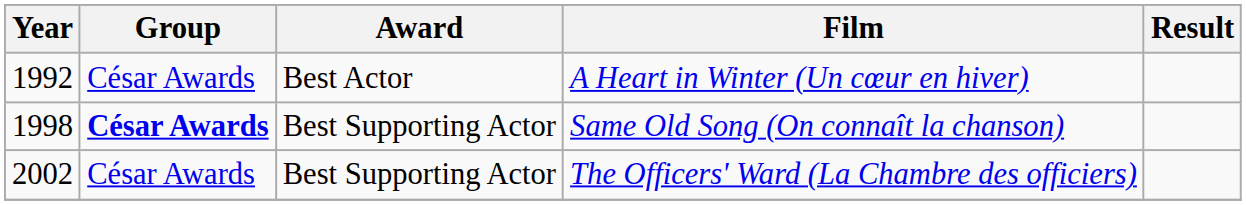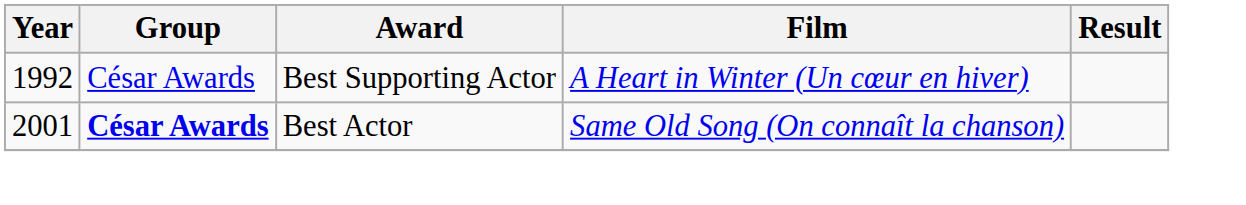A Heart in Winter (Un cœur en hiver) | Award: Best Actor -> Best Supporting Actor
Same Old Song (On connaît la chanson) | Year: 1998 -> 2001
Same Old Song (On connaît la chanson) | Award: Best Supporting Actor -> Best Actor
- row: 2002 | César Awards | Best Supporting Actor | The Officers' Ward (La Chambre des officiers)
